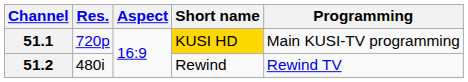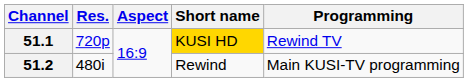51.1 | Programming: Main KUSI-TV programming -> Rewind TV
51.2 | Programming: Rewind TV -> Main KUSI-TV programming
